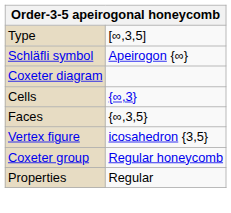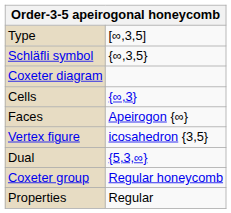Schläfli symbol | column 2: Apeirogon {∞} -> {∞,3,5}
Faces | column 2: {∞,3,5} -> Apeirogon {∞}
+ row: Dual | {5,3,∞}
